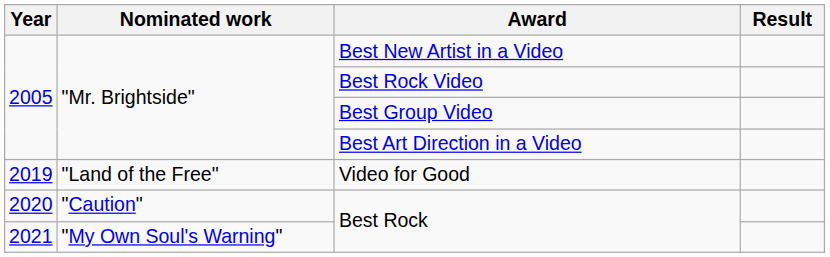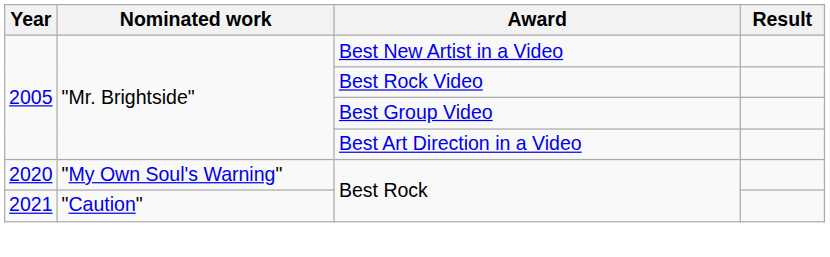- row: 2019 | "Land of the Free" | Video for Good
2020 / Best Rock | Nominated work: "Caution" -> "My Own Soul's Warning"
2021 / Best Rock | Nominated work: "My Own Soul's Warning" -> "Caution"
